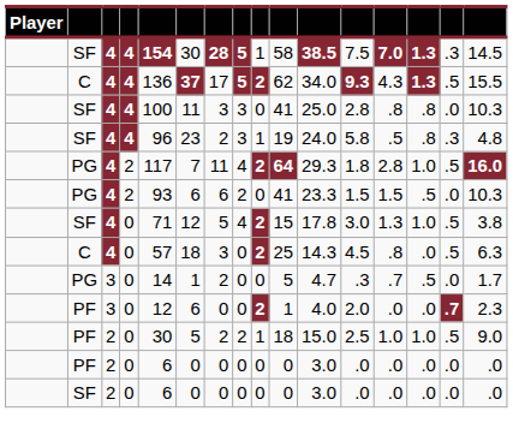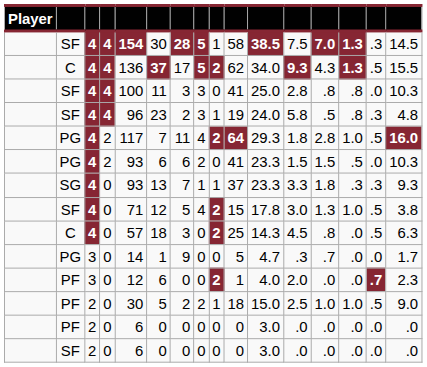+ row: SG | 4 | 0 | 93 | 13 | 7 | 1 | 1 | 37 | 23.3 | 3.3 | 1.8 | .3 | .3 | 9.3
PG / 3 | column 7: 2 -> 9
PG / 3 | column 14: .5 -> .0
